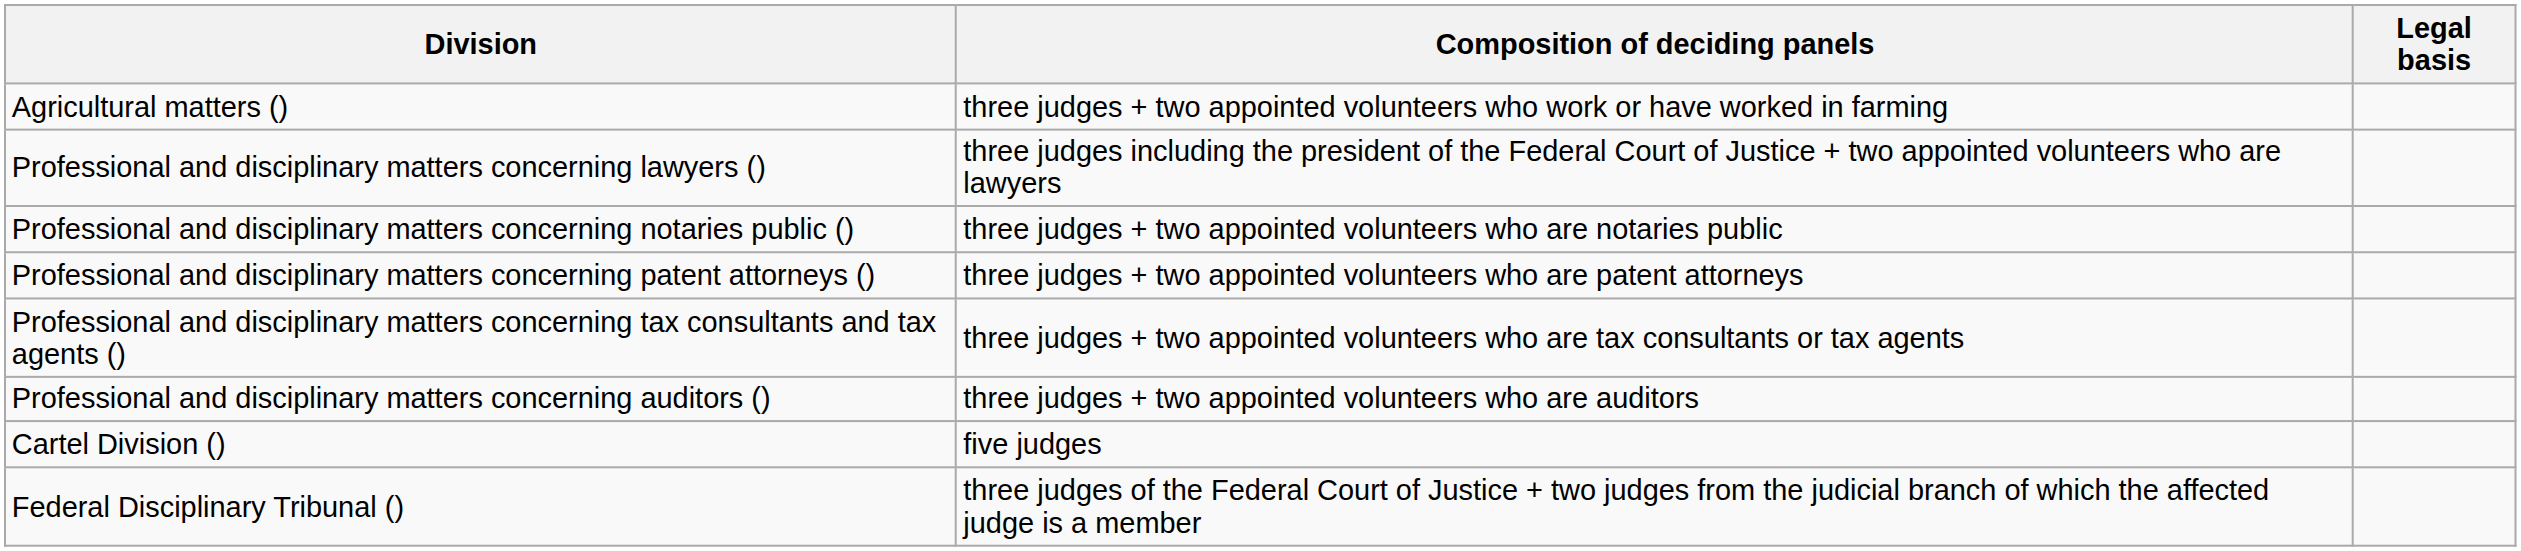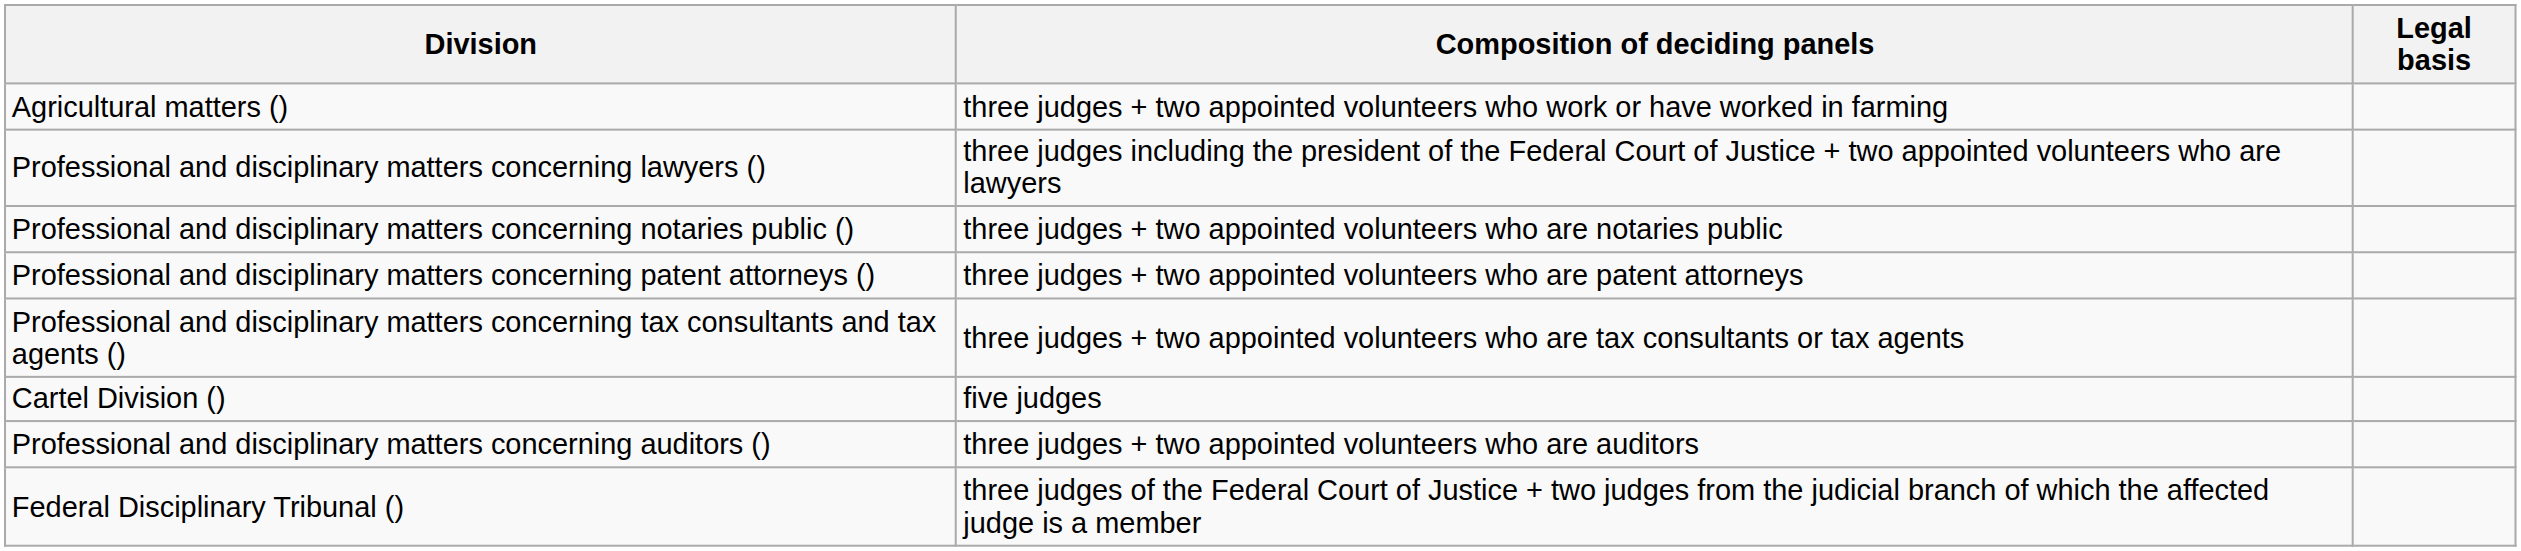rows swapped: Professional and disciplinary matters concerning auditors () <-> Cartel Division ()
